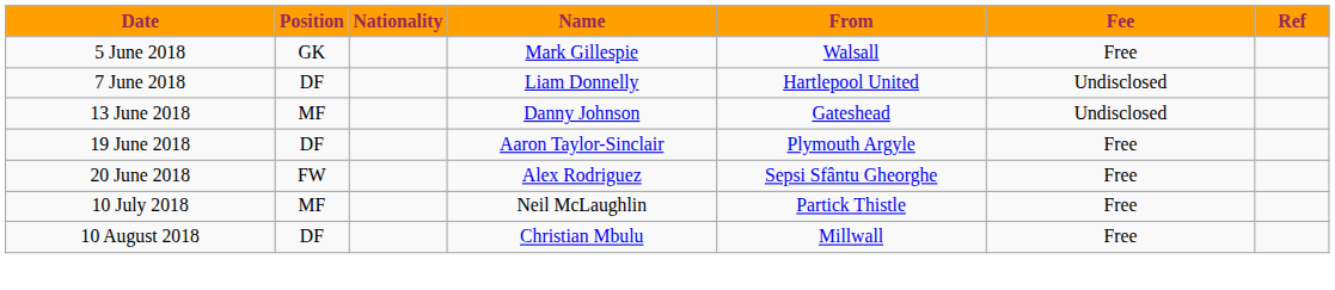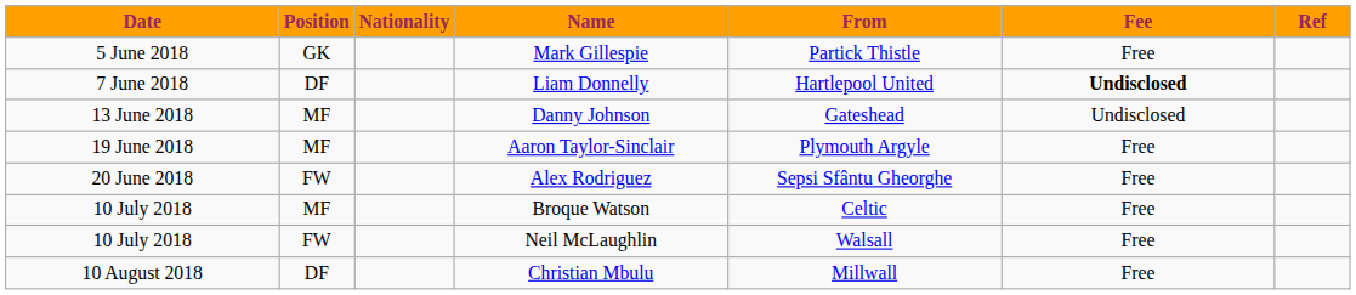Mark Gillespie | From: Walsall -> Partick Thistle
Liam Donnelly | Fee: normal -> bold
Aaron Taylor-Sinclair | Position: DF -> MF
+ row: 10 July 2018 | MF | Broque Watson | Celtic | Free
Neil McLaughlin | Position: MF -> FW
Neil McLaughlin | From: Partick Thistle -> Walsall
